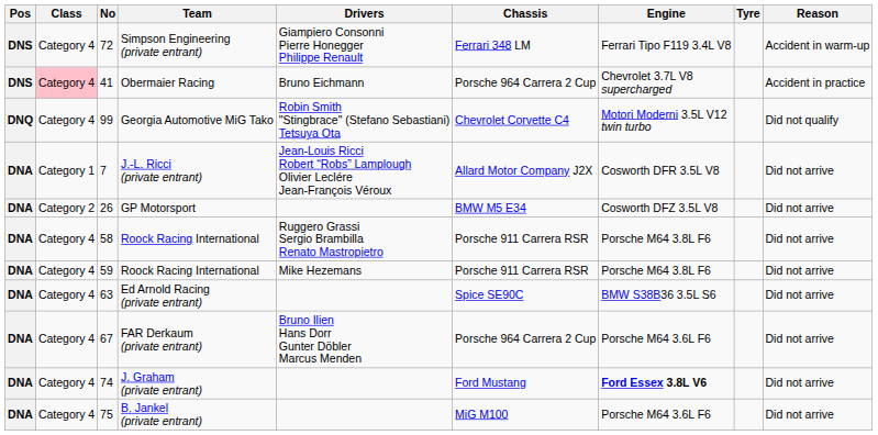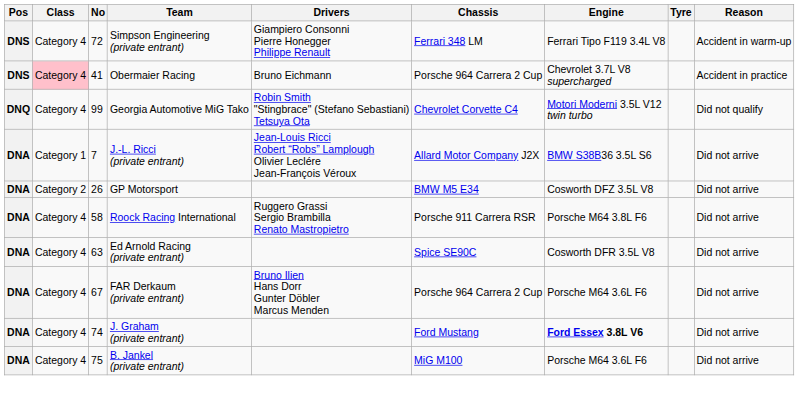J.-L. Ricci (private entrant) | Engine: Cosworth DFR 3.5L V8 -> BMW S38B36 3.5L S6
- row: DNA | Category 4 | 59 | Roock Racing International | Mike Hezemans | Porsche 911 Carrera RSR | Porsche M64 3.8L F6 | Did not arrive
Ed Arnold Racing (private entrant) | Engine: BMW S38B36 3.5L S6 -> Cosworth DFR 3.5L V8
